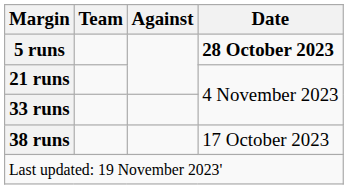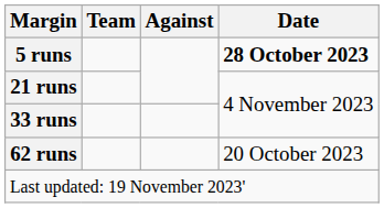- row: 38 runs | 17 October 2023
+ row: 62 runs | 20 October 2023
